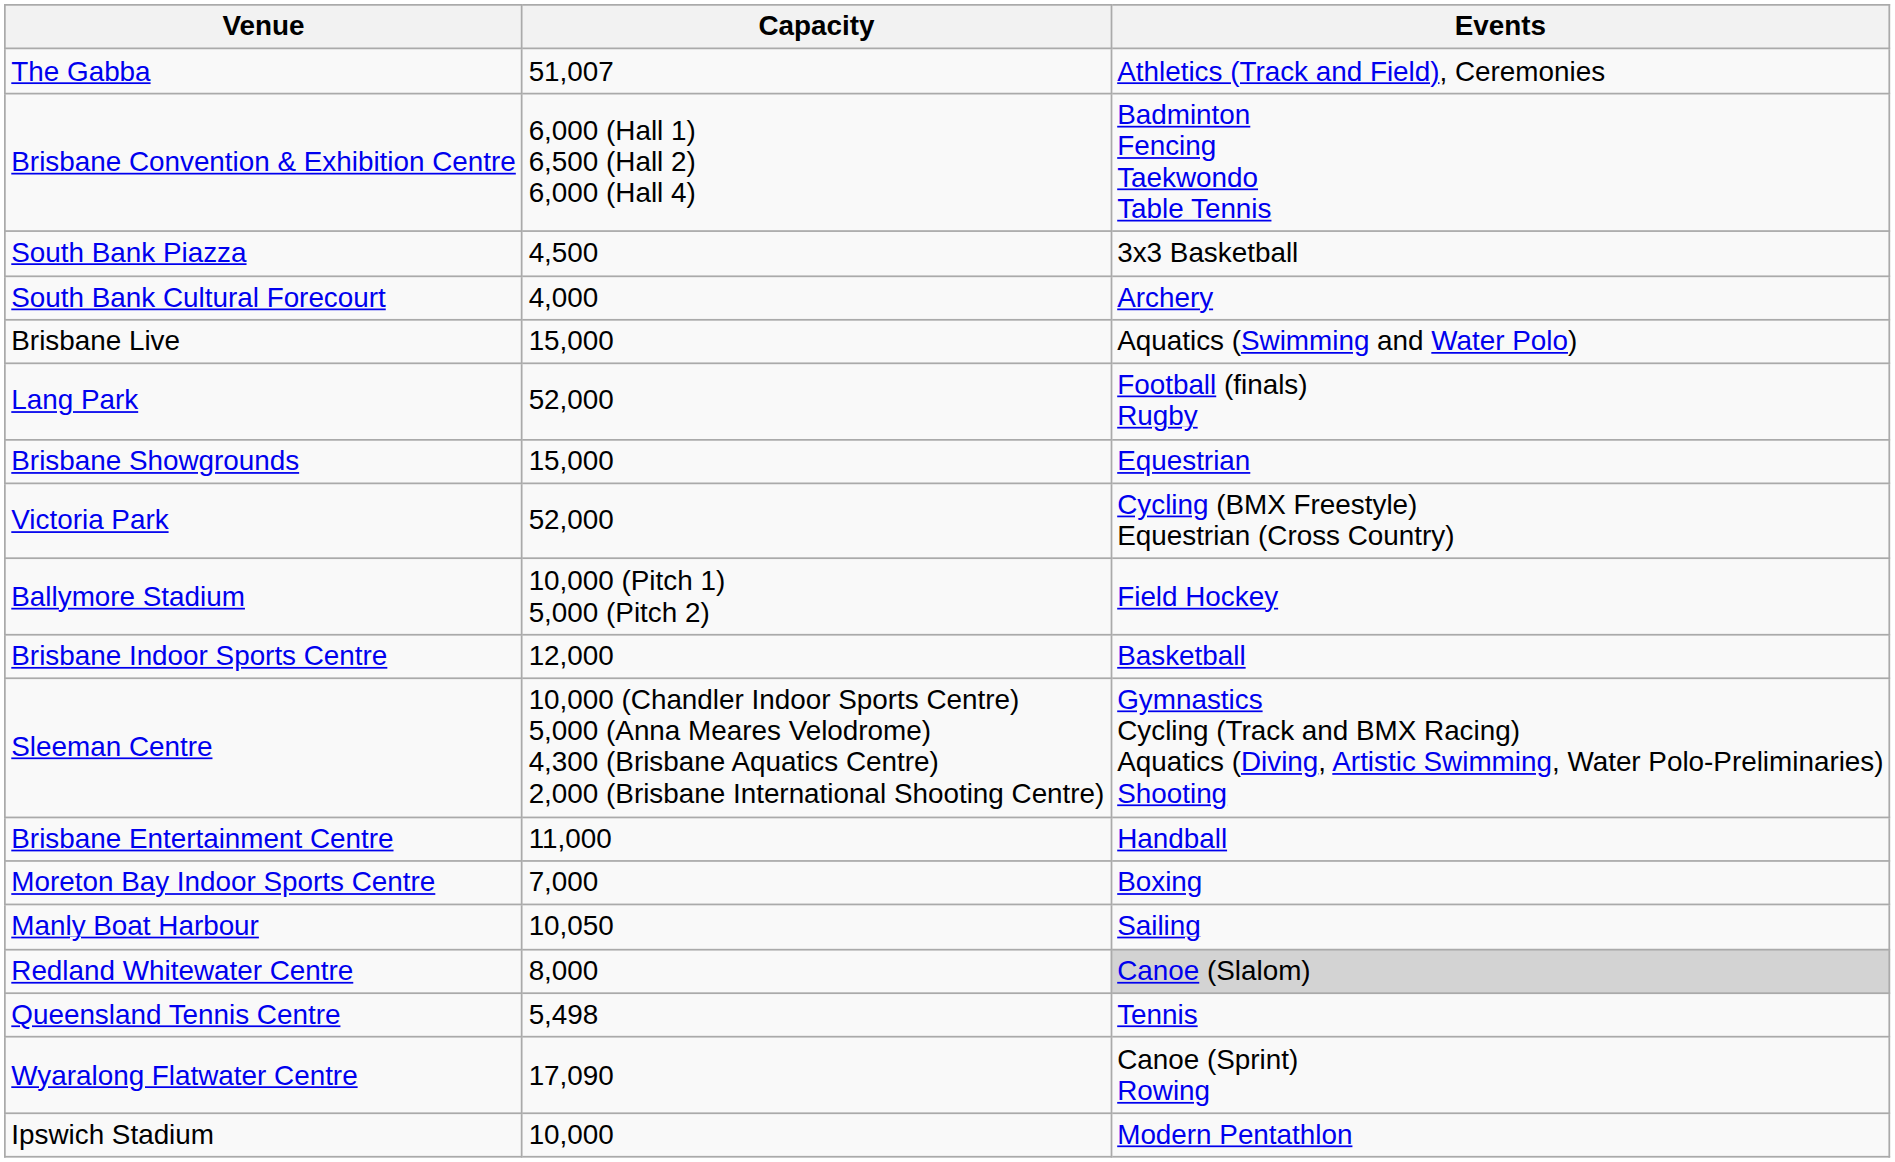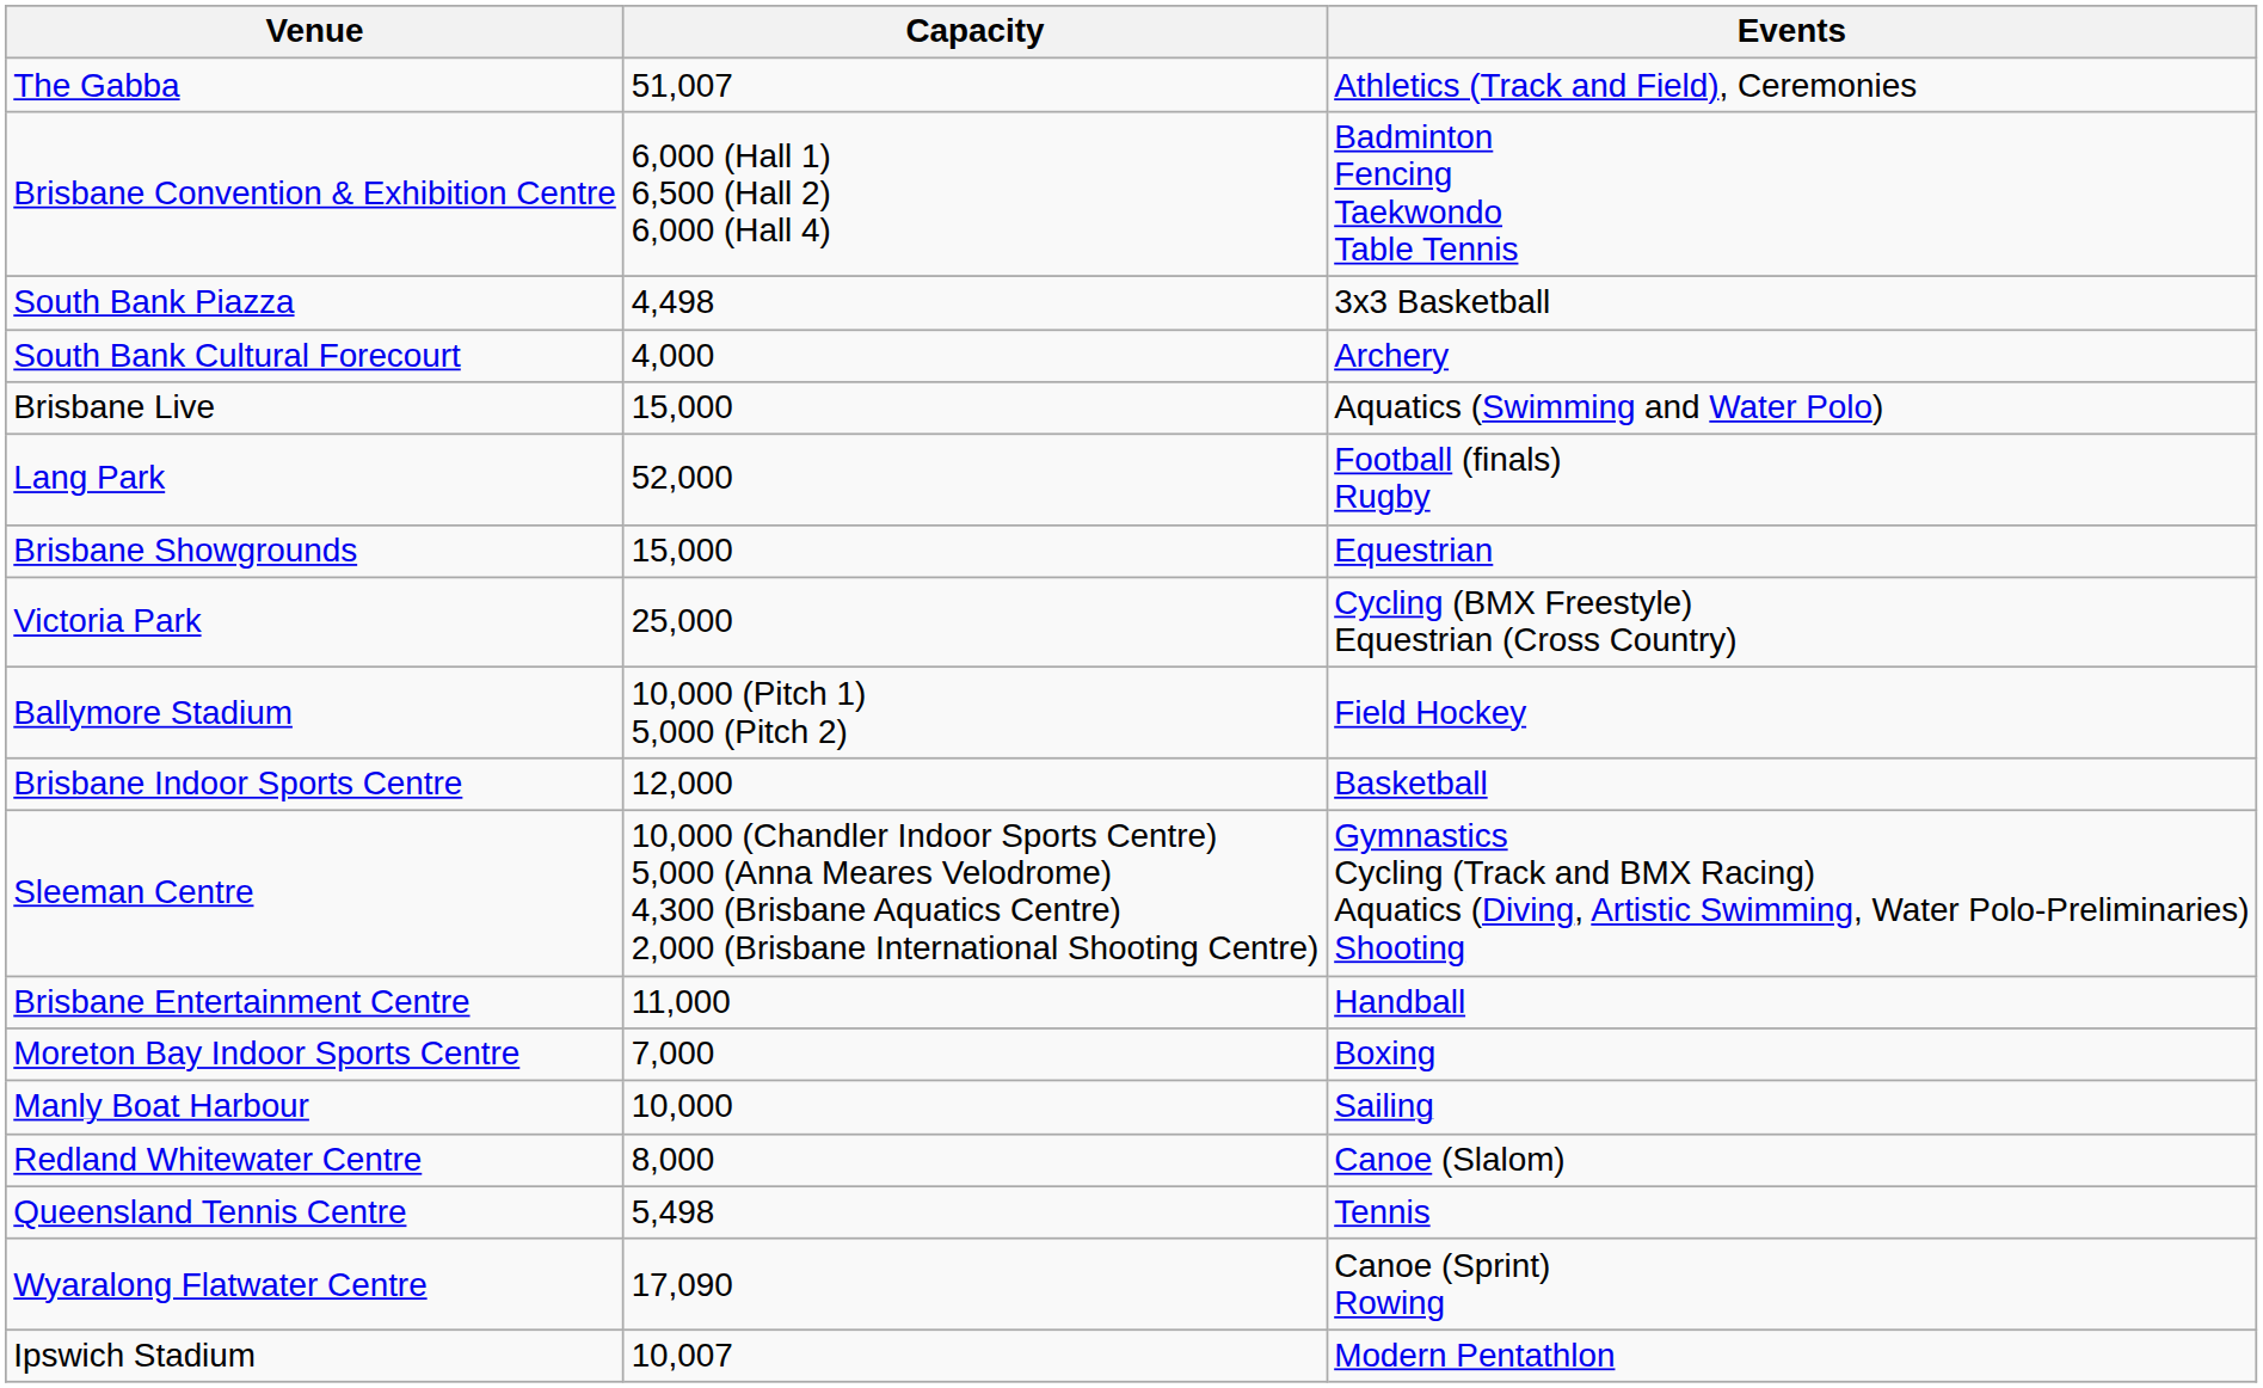South Bank Piazza | Capacity: 4,500 -> 4,498
Victoria Park | Capacity: 52,000 -> 25,000
Manly Boat Harbour | Capacity: 10,050 -> 10,000
Redland Whitewater Centre | Events: lightgrey background -> no background
Ipswich Stadium | Capacity: 10,000 -> 10,007
